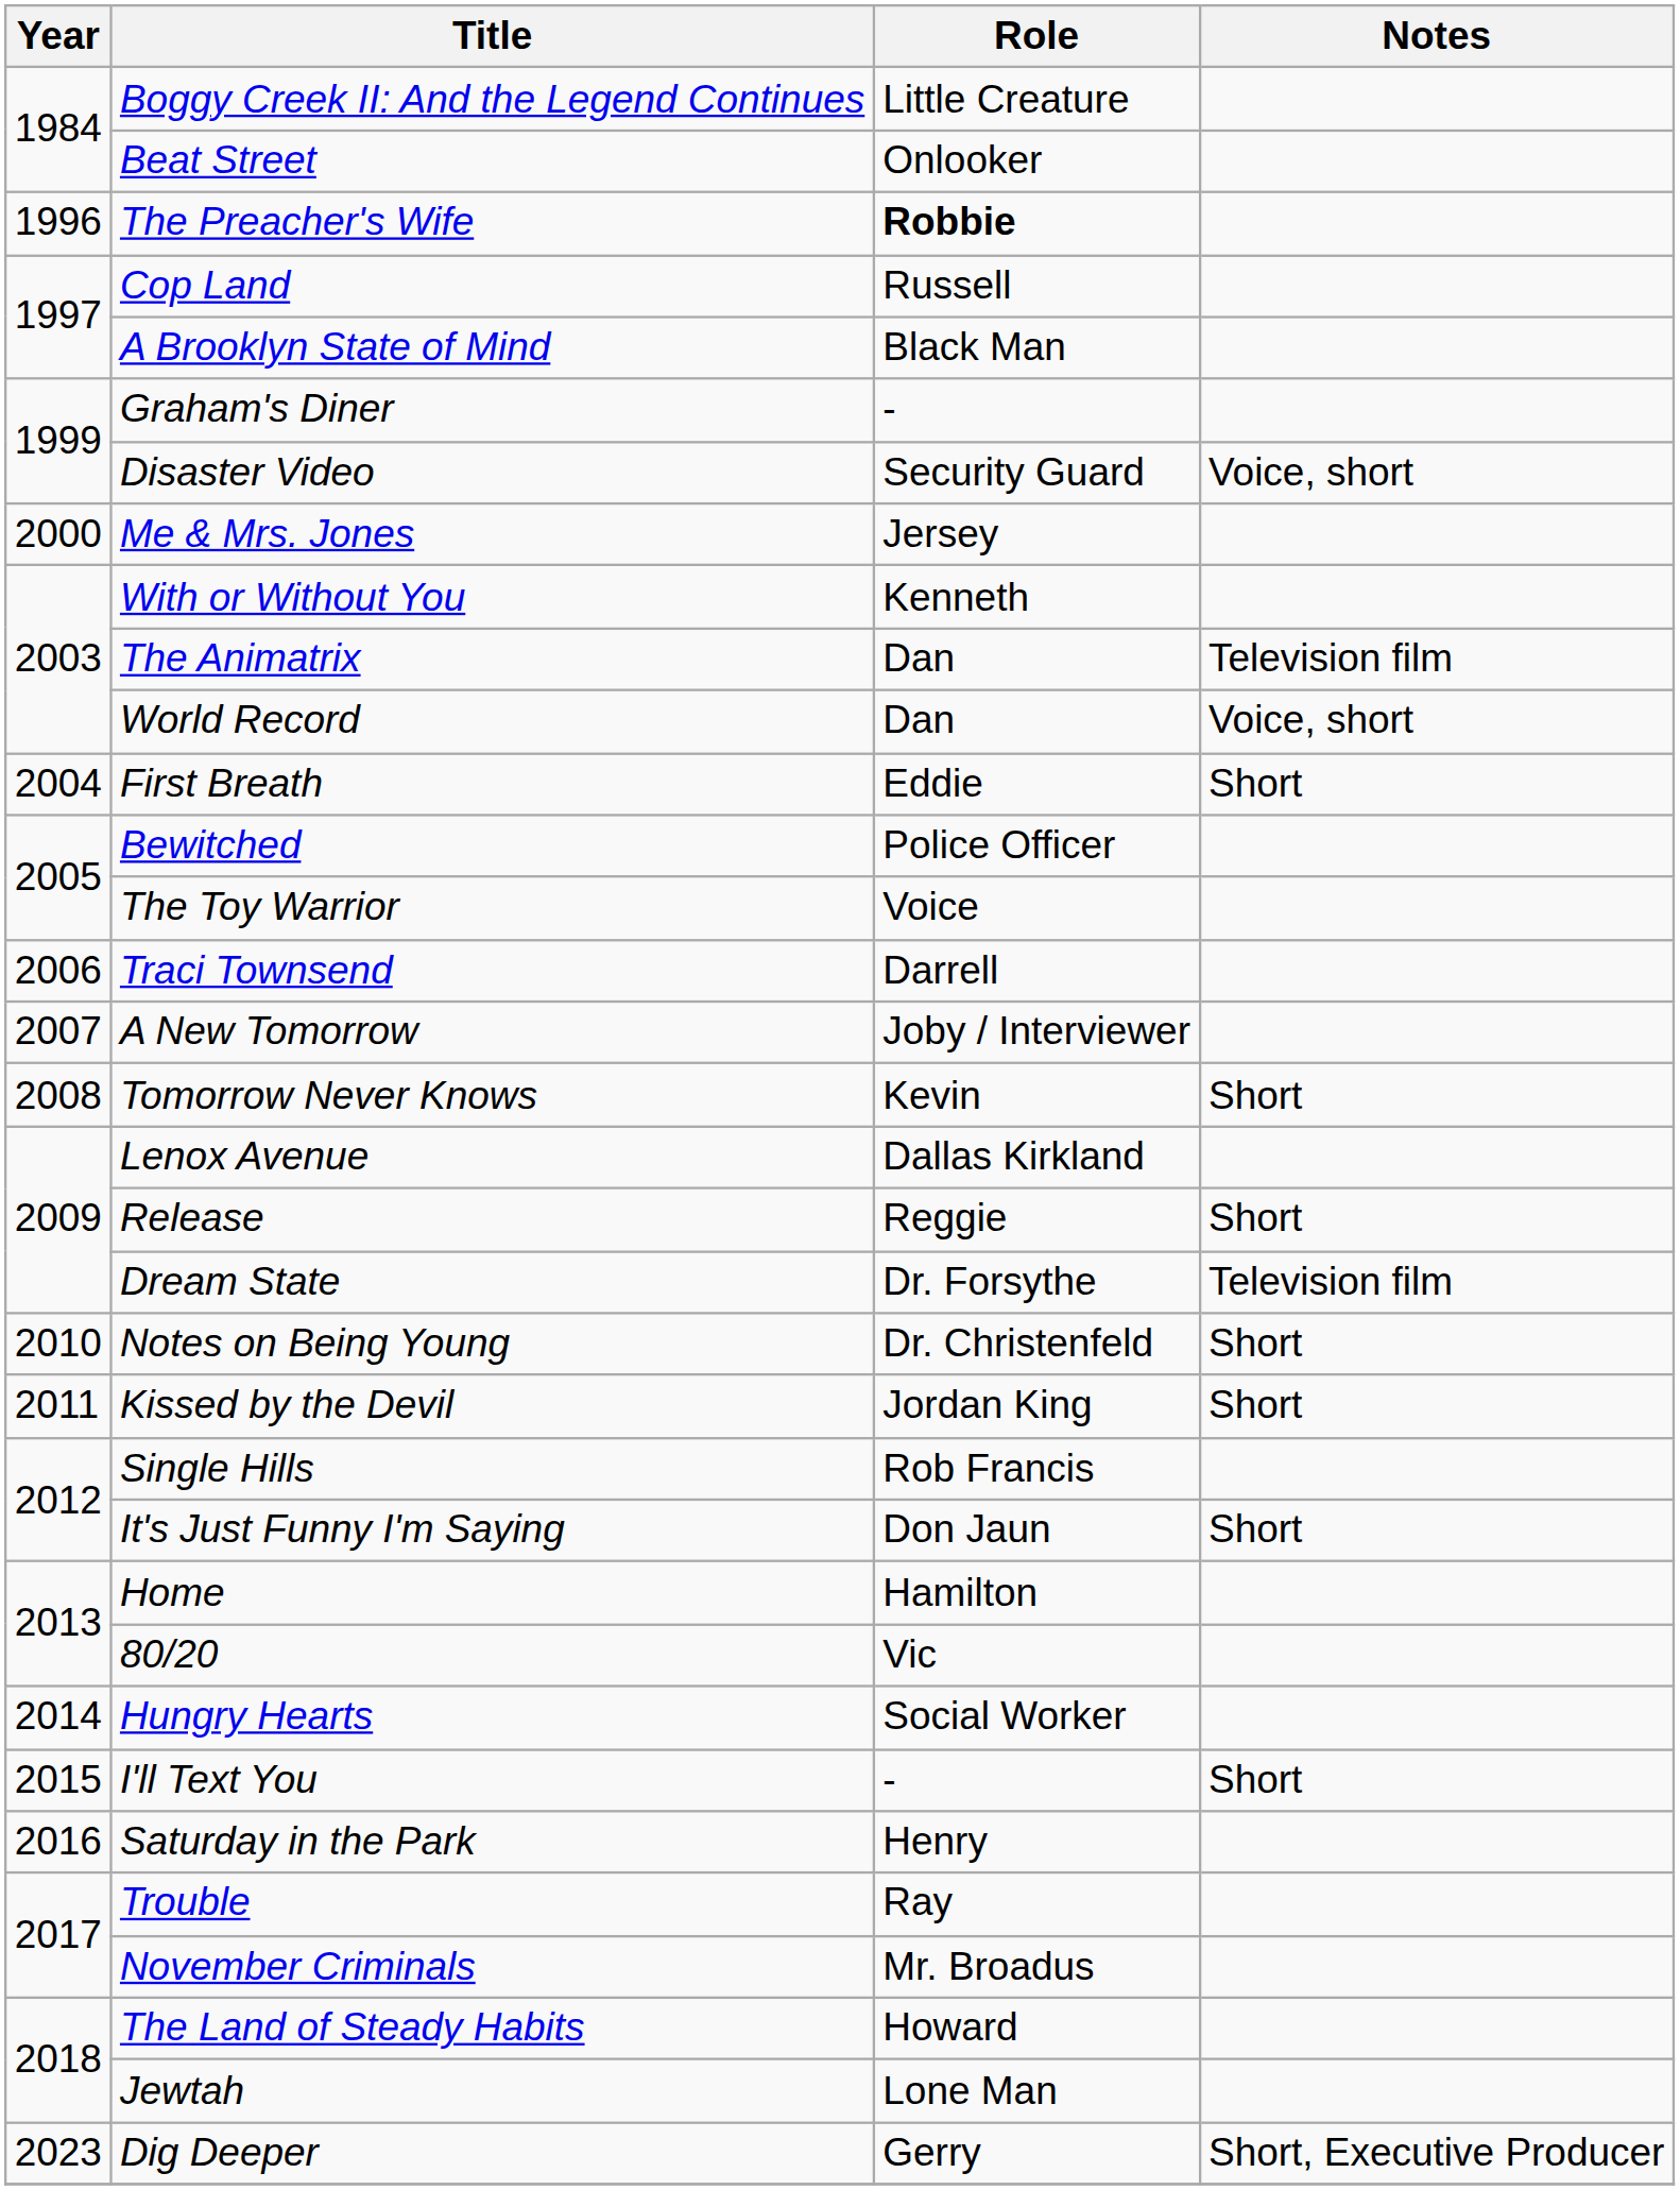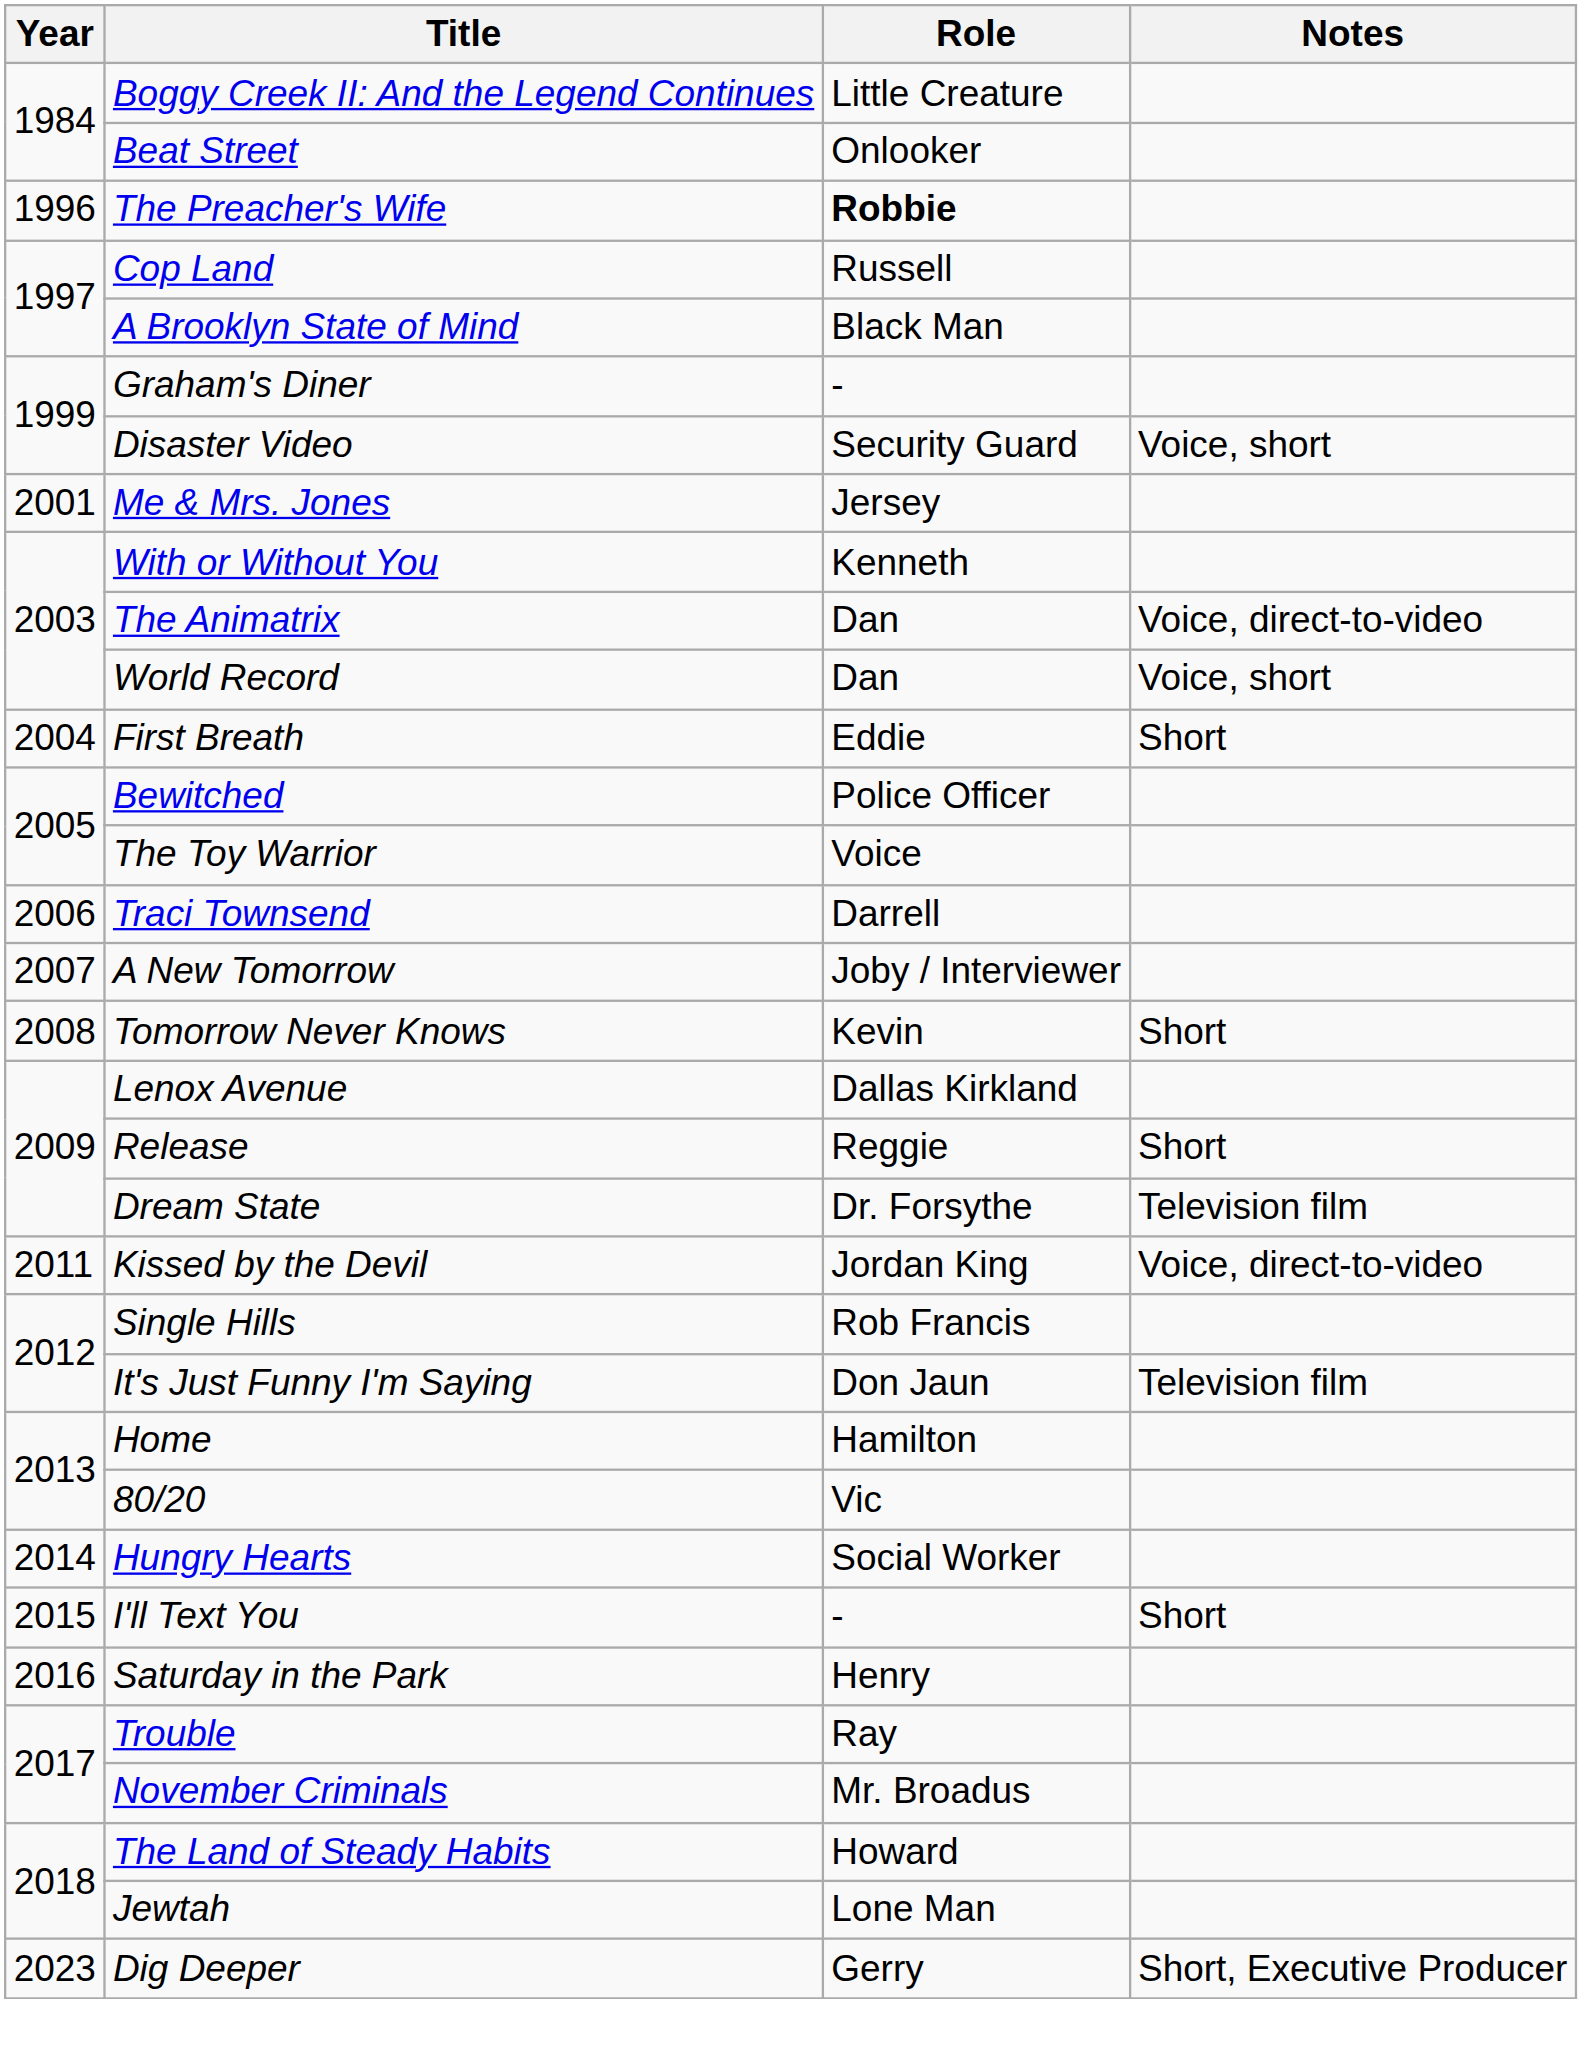Me & Mrs. Jones | Year: 2000 -> 2001
The Animatrix | Notes: Television film -> Voice, direct-to-video
- row: 2010 | Notes on Being Young | Dr. Christenfeld | Short
Kissed by the Devil | Notes: Short -> Voice, direct-to-video
It's Just Funny I'm Saying | Notes: Short -> Television film
